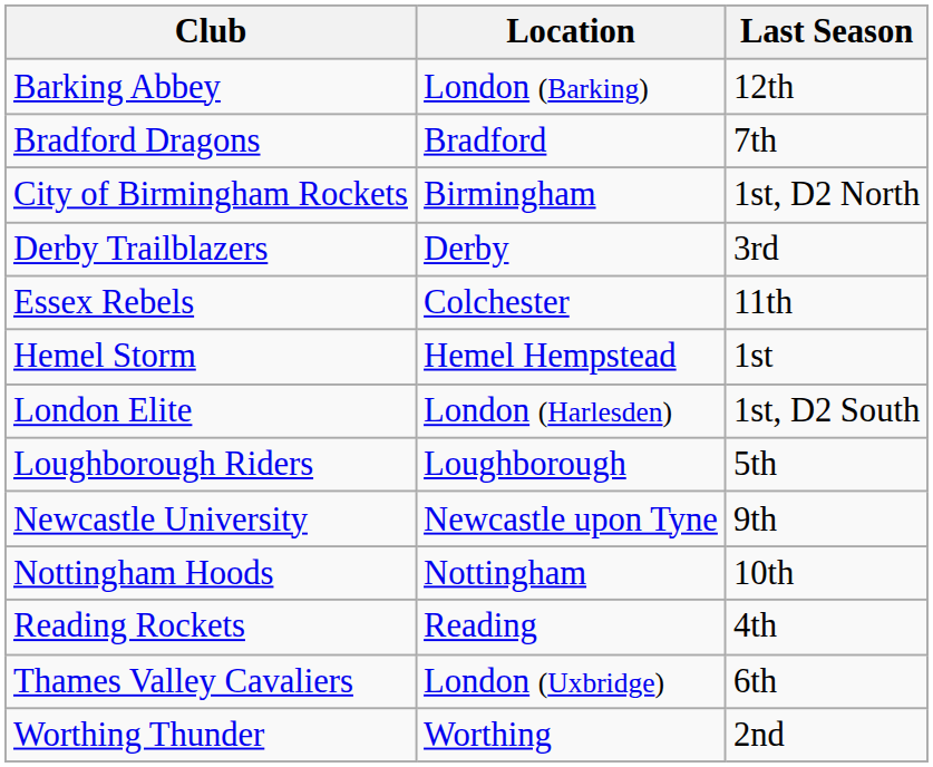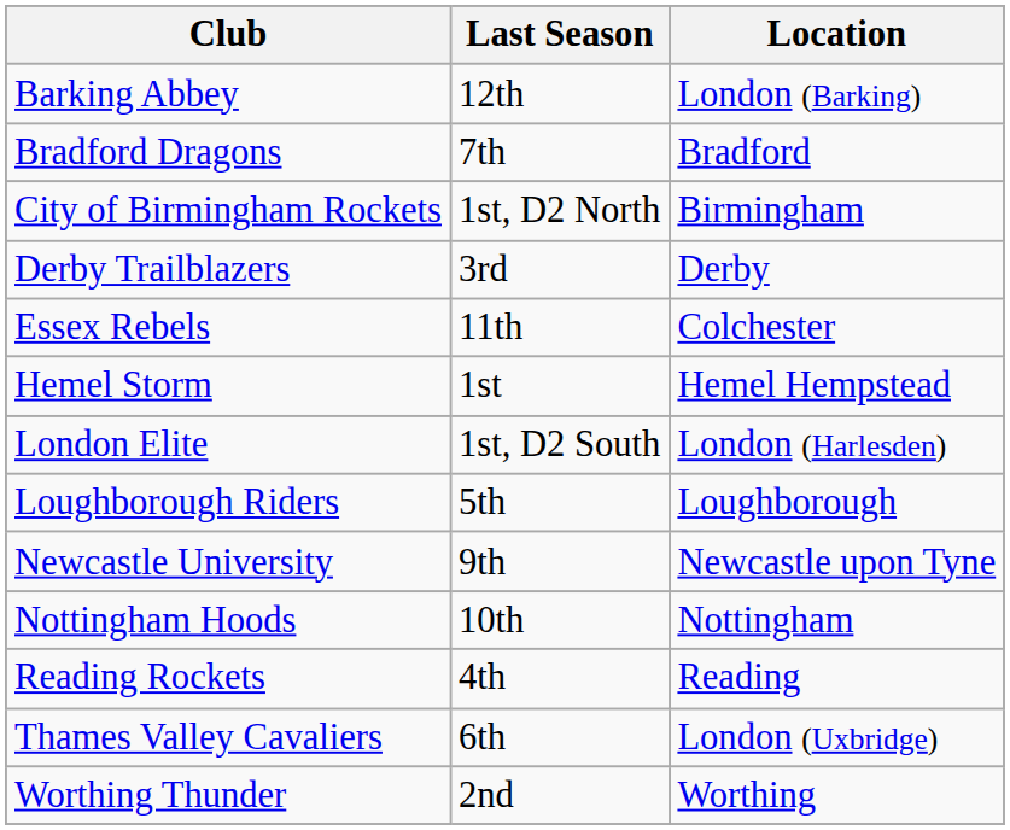columns swapped: Location <-> Last Season
